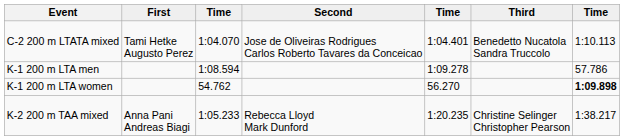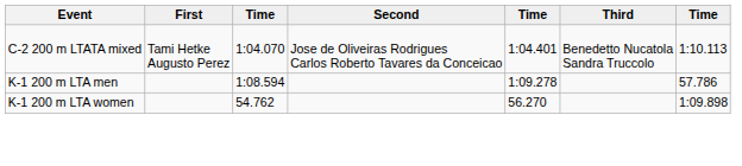K-1 200 m LTA women | column 7: bold -> normal
- row: K-2 200 m TAA mixed | Anna Pani Andreas Biagi | 1:05.233 | Rebecca Lloyd Mark Dunford | 1:20.235 | Christine Selinger Christopher Pearson | 1:38.217
